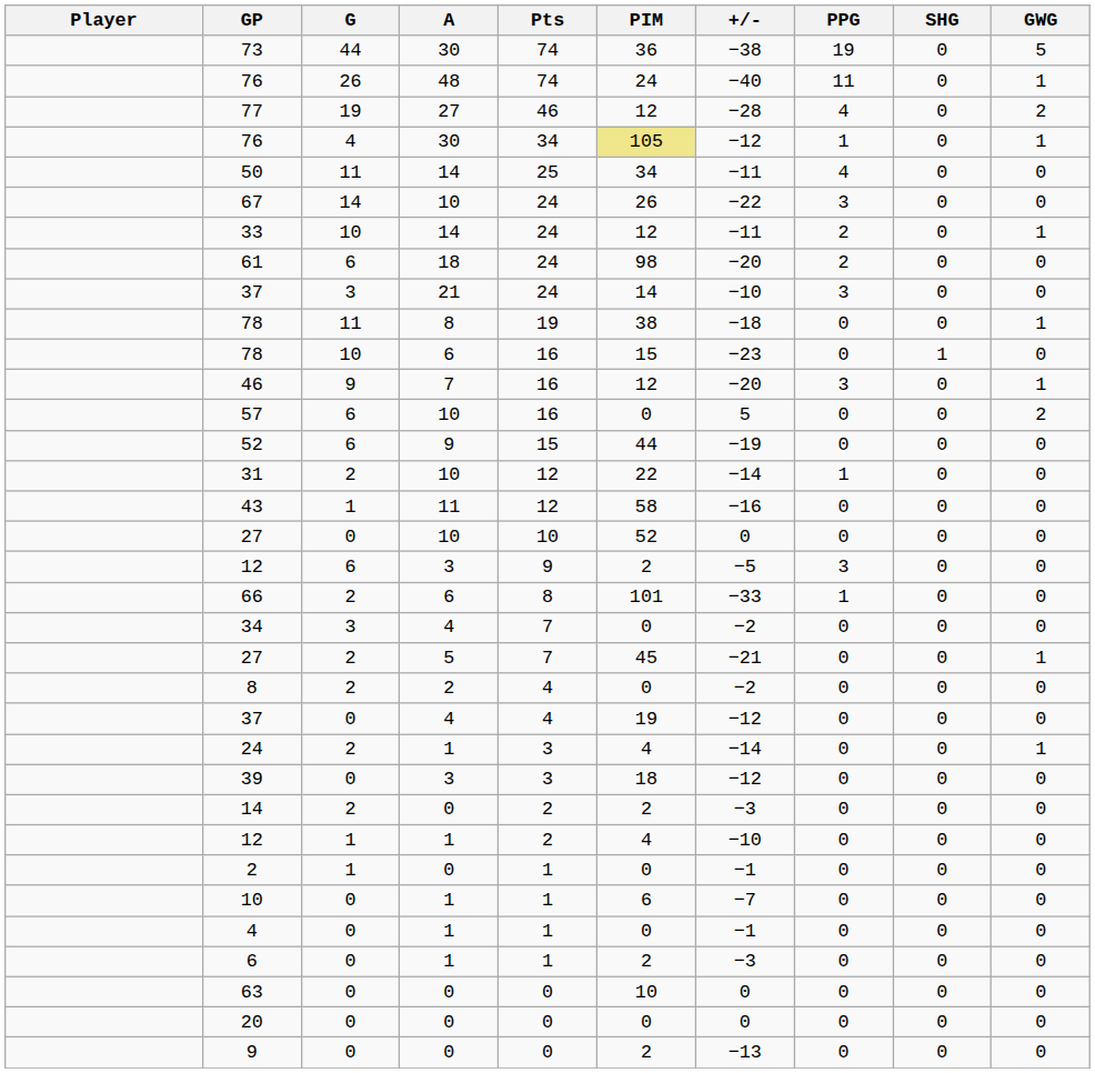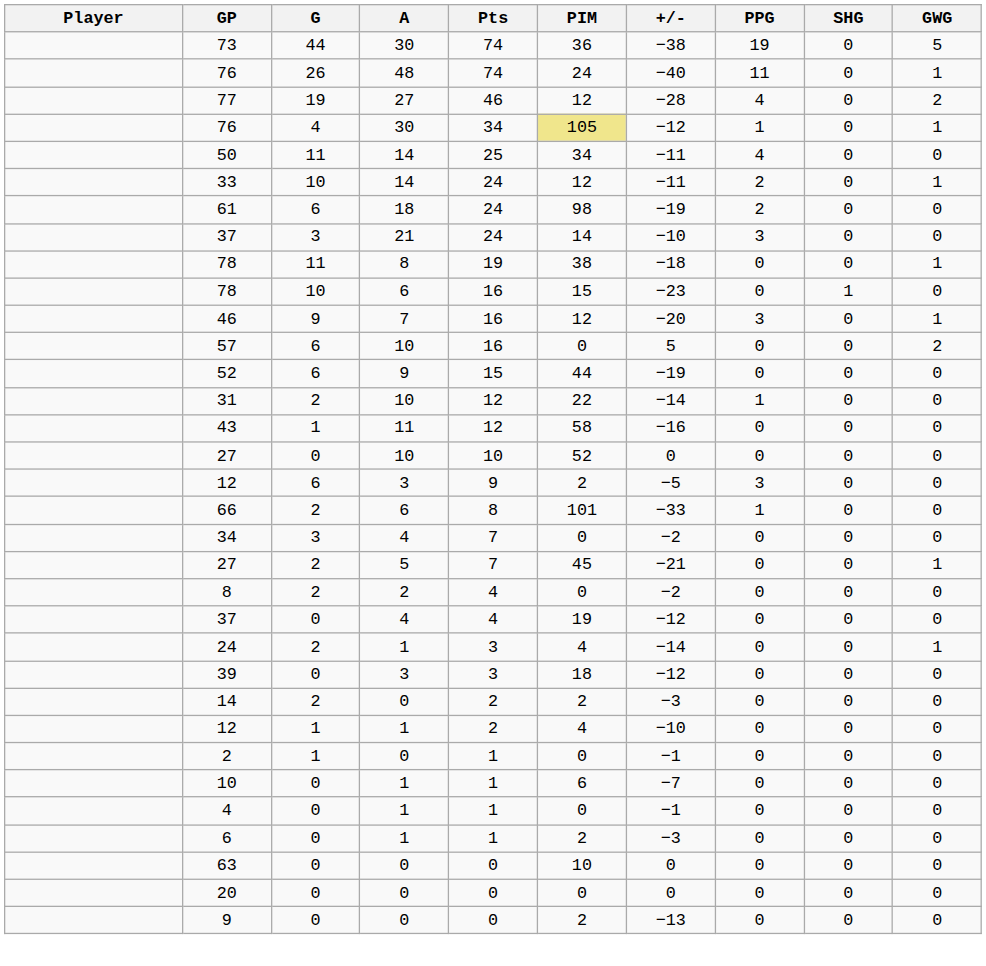- row: 67 | 14 | 10 | 24 | 26 | −22 | 3 | 0 | 0
61 | +/-: −20 -> −19
